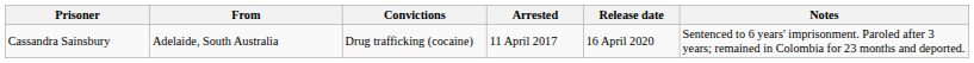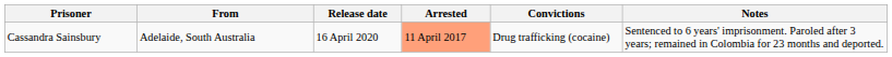columns swapped: Convictions <-> Release date
Cassandra Sainsbury | Arrested: no background -> lightsalmon background
